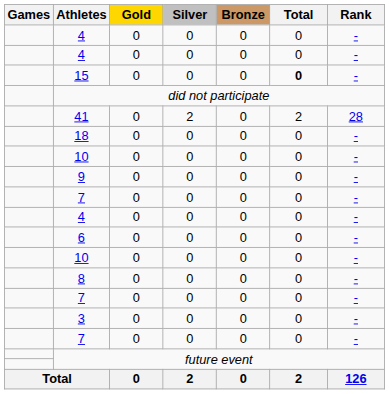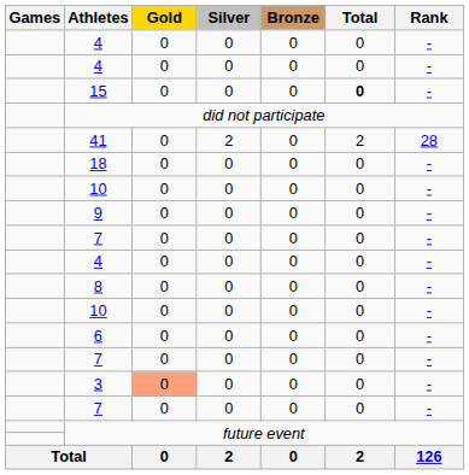rows swapped: 8 <-> 6
3 | Gold: no background -> lightsalmon background
